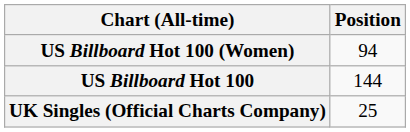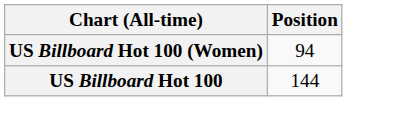- row: UK Singles (Official Charts Company) | 25
